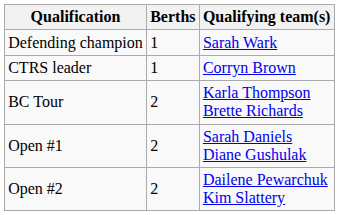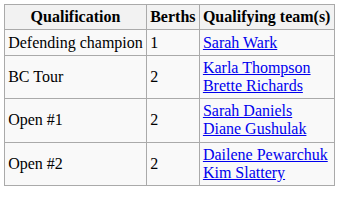- row: CTRS leader | 1 | Corryn Brown
